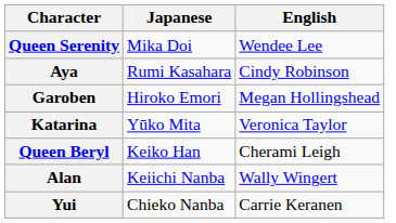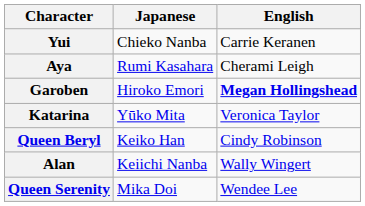rows swapped: Yui <-> Queen Serenity
Aya | English: Cindy Robinson -> Cherami Leigh
Garoben | English: normal -> bold
Queen Beryl | English: Cherami Leigh -> Cindy Robinson
